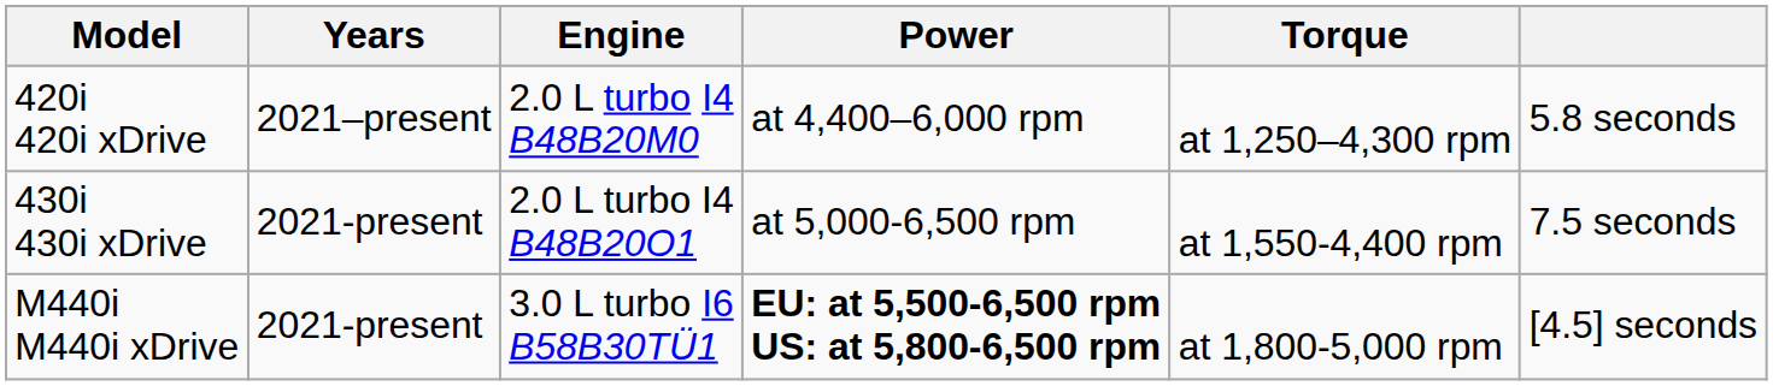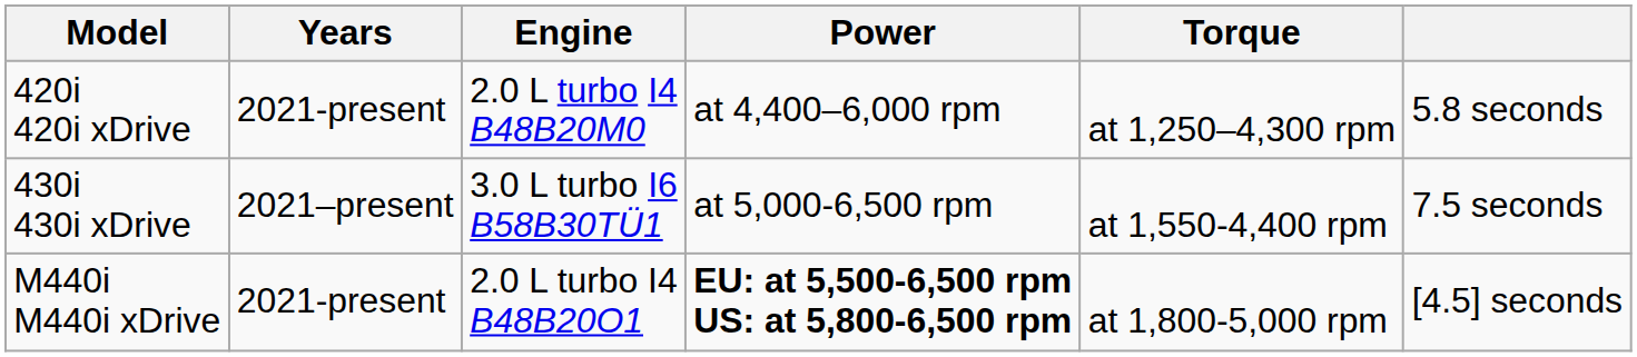420i 420i xDrive | Years: 2021–present -> 2021-present
430i 430i xDrive | Years: 2021-present -> 2021–present
430i 430i xDrive | Engine: 2.0 L turbo I4 B48B20O1 -> 3.0 L turbo I6 B58B30TÜ1
M440i M440i xDrive | Engine: 3.0 L turbo I6 B58B30TÜ1 -> 2.0 L turbo I4 B48B20O1
